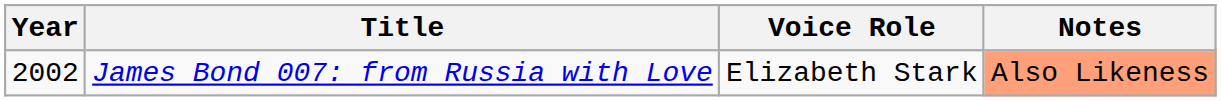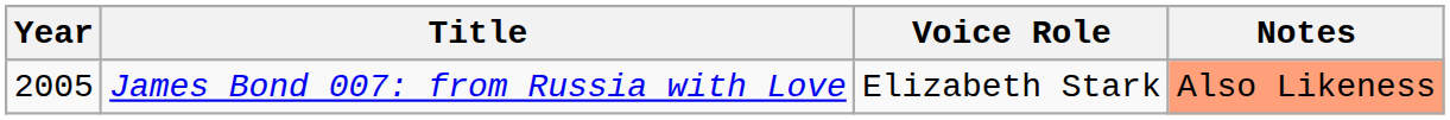James Bond 007: from Russia with Love | Year: 2002 -> 2005
